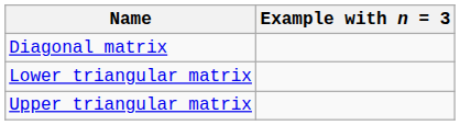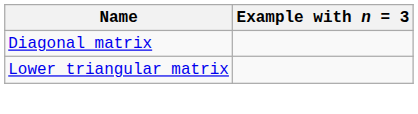- row: Upper triangular matrix
